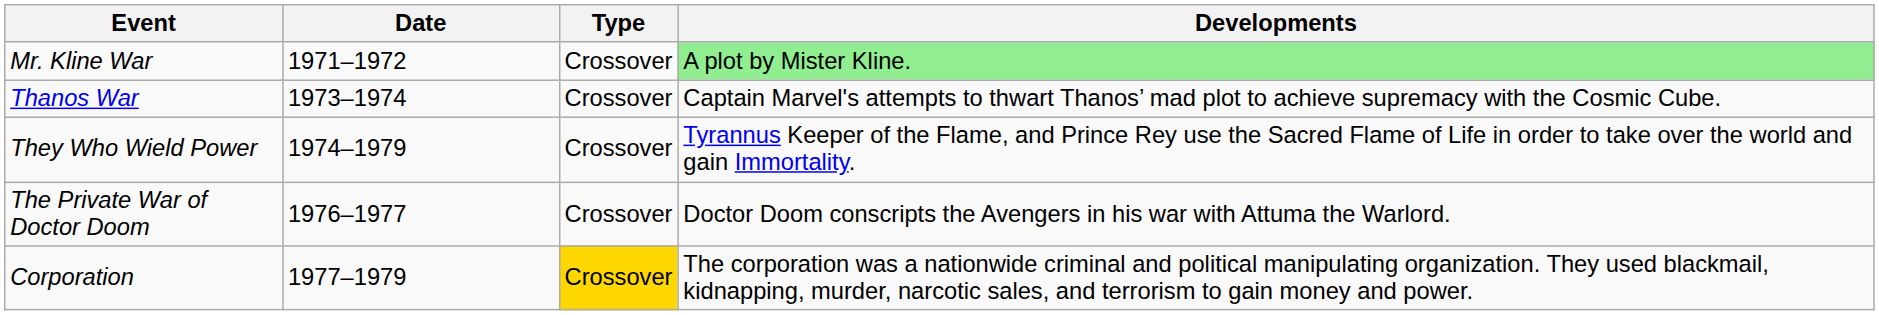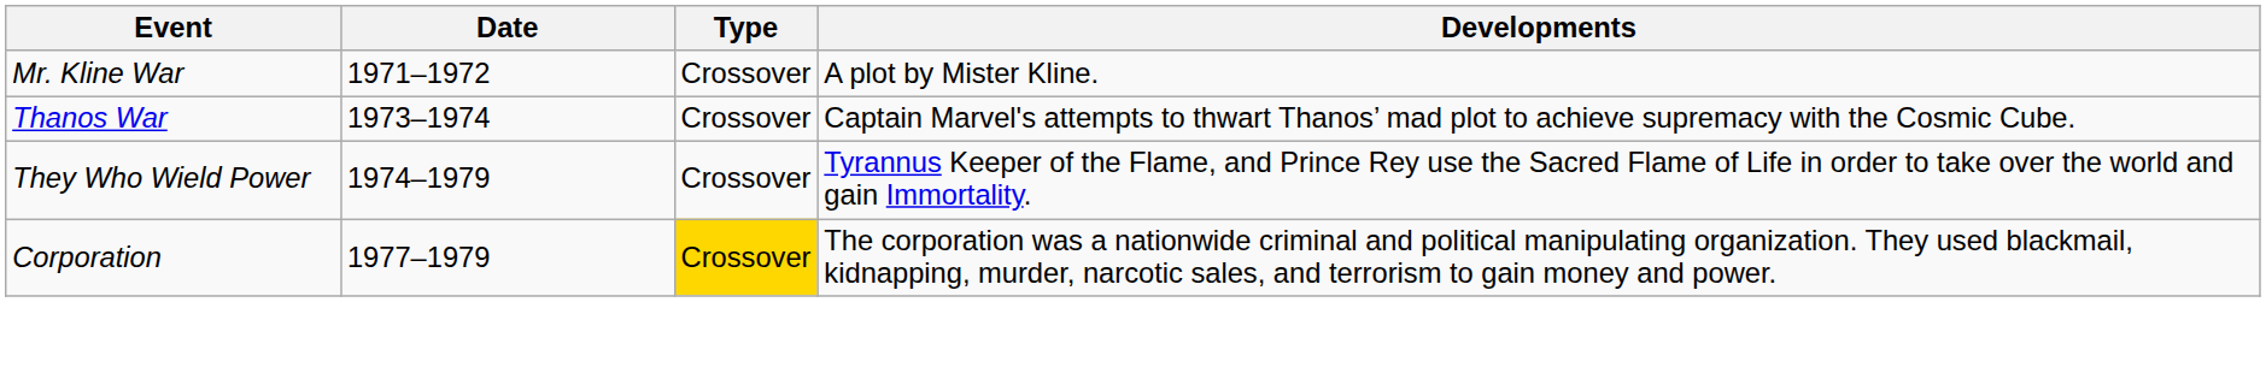Mr. Kline War | Developments: lightgreen background -> no background
- row: The Private War of Doctor Doom | 1976–1977 | Crossover | Doctor Doom conscripts the Avengers in his war with Attuma the Warlord.
